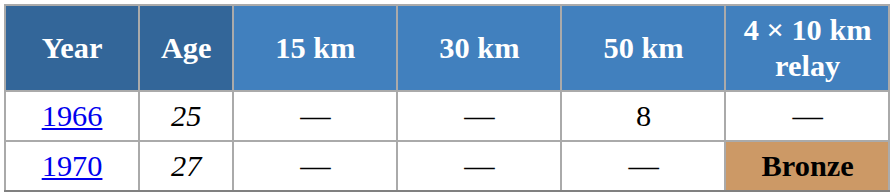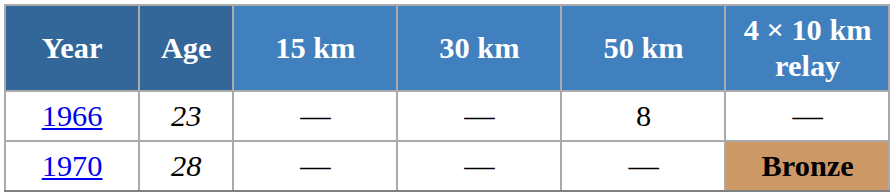1966 | Age: 25 -> 23
1970 | Age: 27 -> 28
